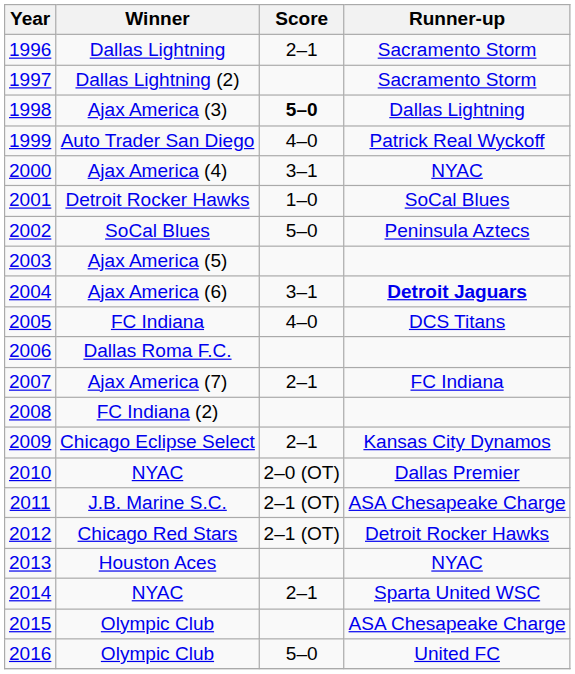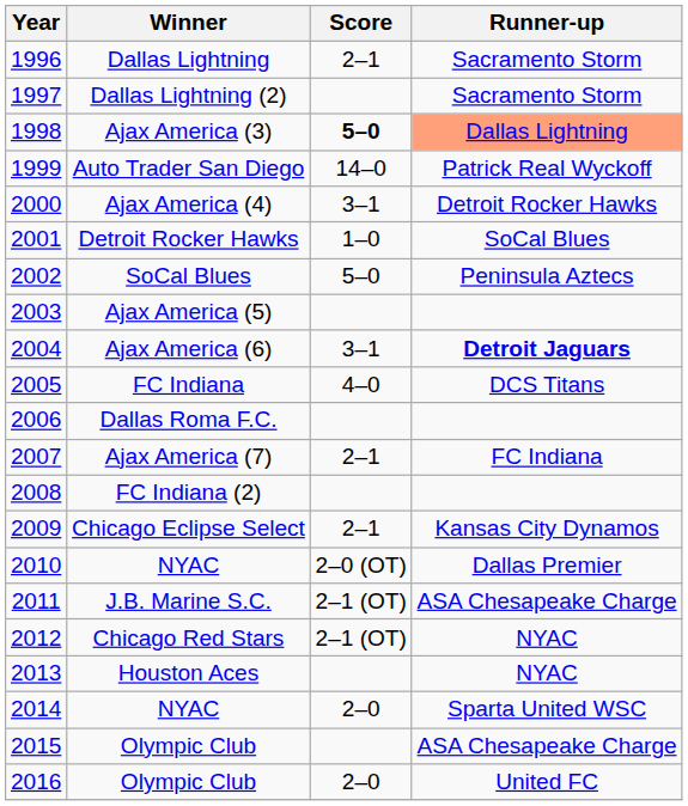Ajax America (3) | Runner-up: no background -> lightsalmon background
Auto Trader San Diego | Score: 4–0 -> 14–0
Ajax America (4) | Runner-up: NYAC -> Detroit Rocker Hawks
Chicago Red Stars | Runner-up: Detroit Rocker Hawks -> NYAC
2014 / NYAC | Score: 2–1 -> 2–0
2016 / Olympic Club | Score: 5–0 -> 2–0
